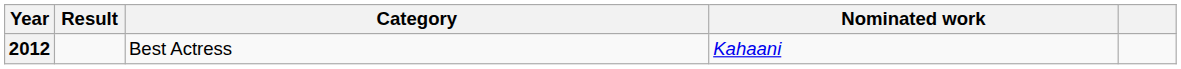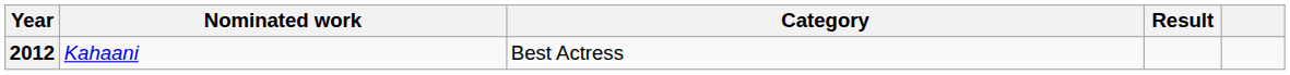columns swapped: Nominated work <-> Result
